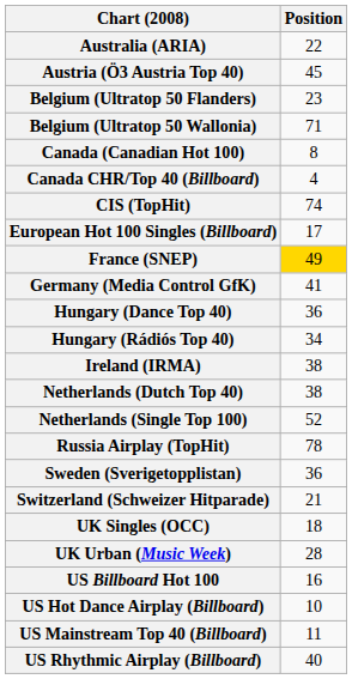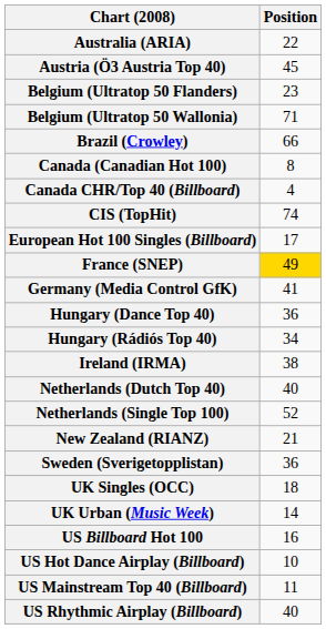+ row: Brazil (Crowley) | 66
Netherlands (Dutch Top 40) | Position: 38 -> 40
+ row: New Zealand (RIANZ) | 21
- row: Russia Airplay (TopHit) | 78
- row: Switzerland (Schweizer Hitparade) | 21
UK Urban (Music Week) | Position: 28 -> 14
